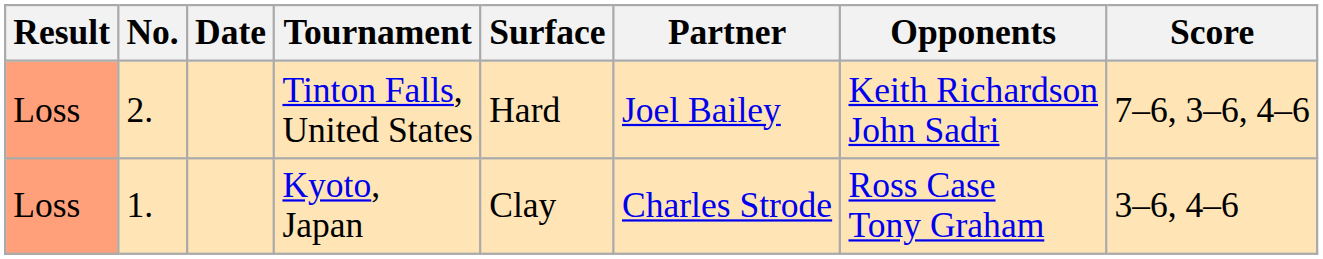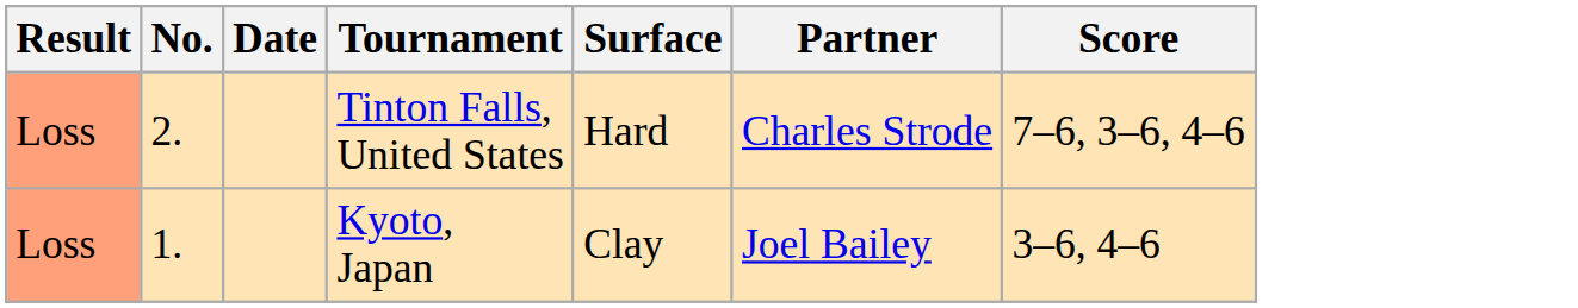- column: Opponents | Keith Richardson John Sadri | Ross Case Tony Graham
Tinton Falls, United States | Partner: Joel Bailey -> Charles Strode
Kyoto, Japan | Partner: Charles Strode -> Joel Bailey
